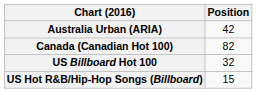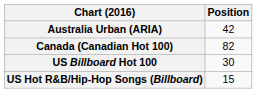US Billboard Hot 100 | Position: 32 -> 30
